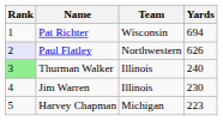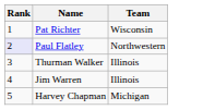- column: Yards | 694 | 626 | 240 | 230 | 223
Thurman Walker | Rank: lightgreen background -> no background
